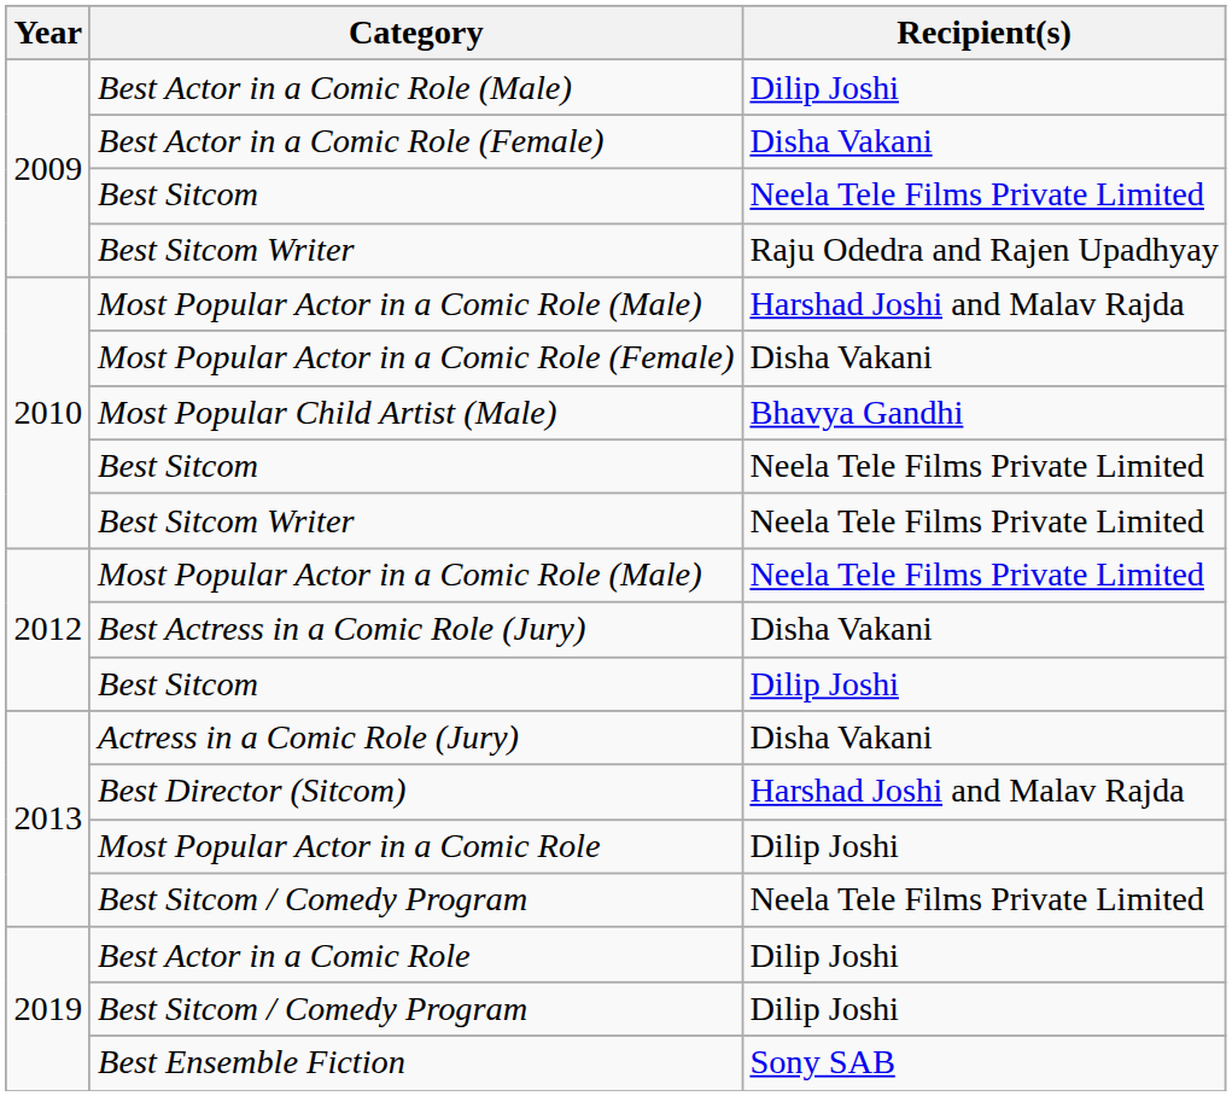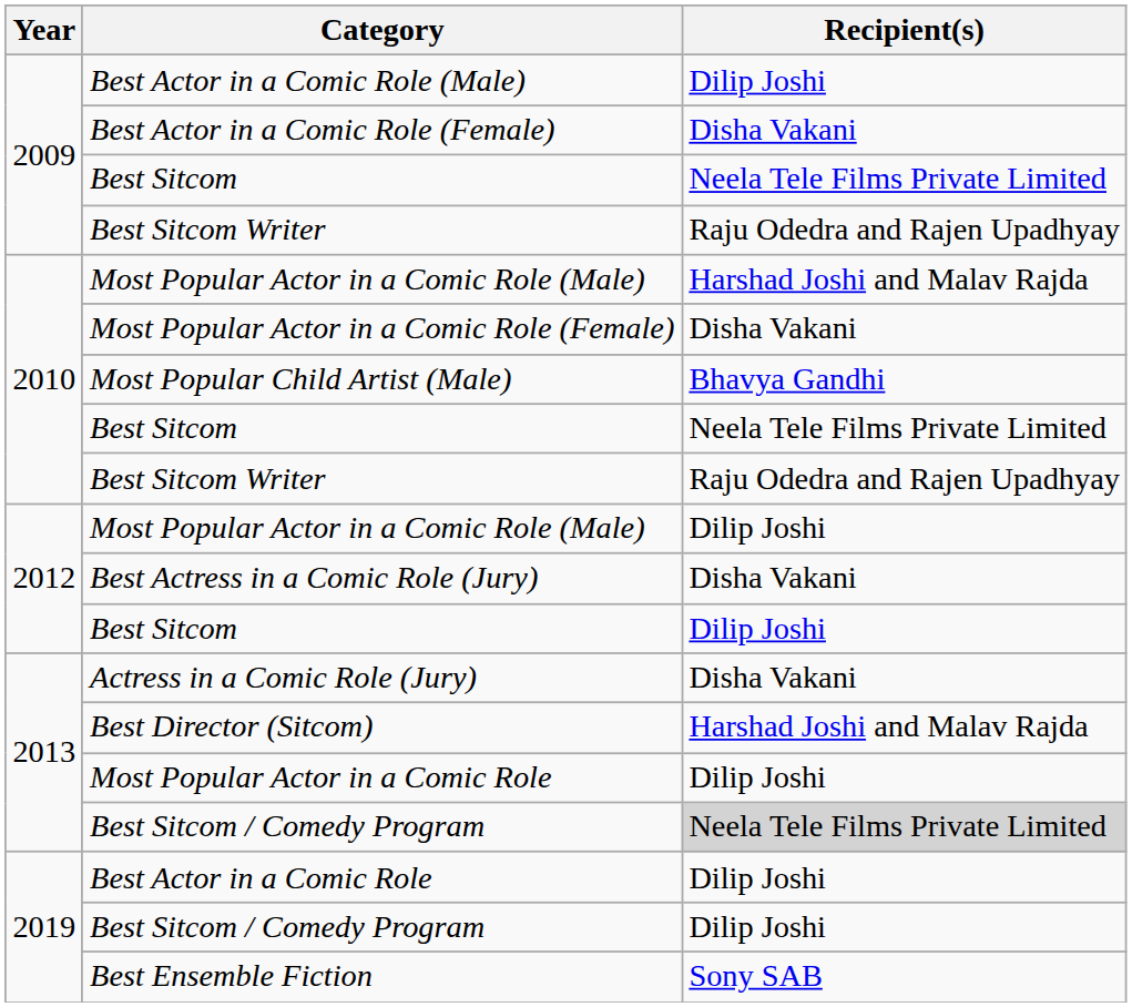2010 / Best Sitcom Writer | Recipient(s): Neela Tele Films Private Limited -> Raju Odedra and Rajen Upadhyay
2012 / Most Popular Actor in a Comic Role (Male) | Recipient(s): Neela Tele Films Private Limited -> Dilip Joshi
2013 / Best Sitcom / Comedy Program | Recipient(s): no background -> lightgrey background
